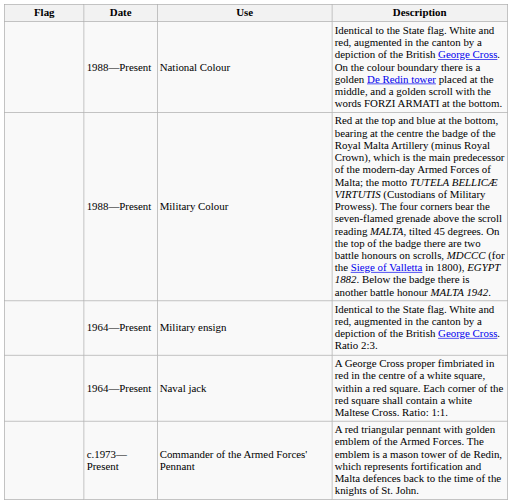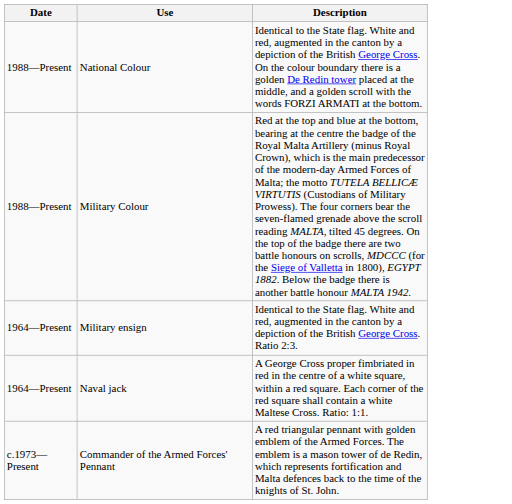- column: Flag
